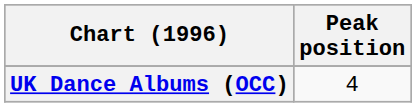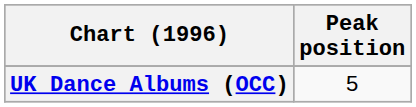UK Dance Albums (OCC) | Peak position: 4 -> 5
